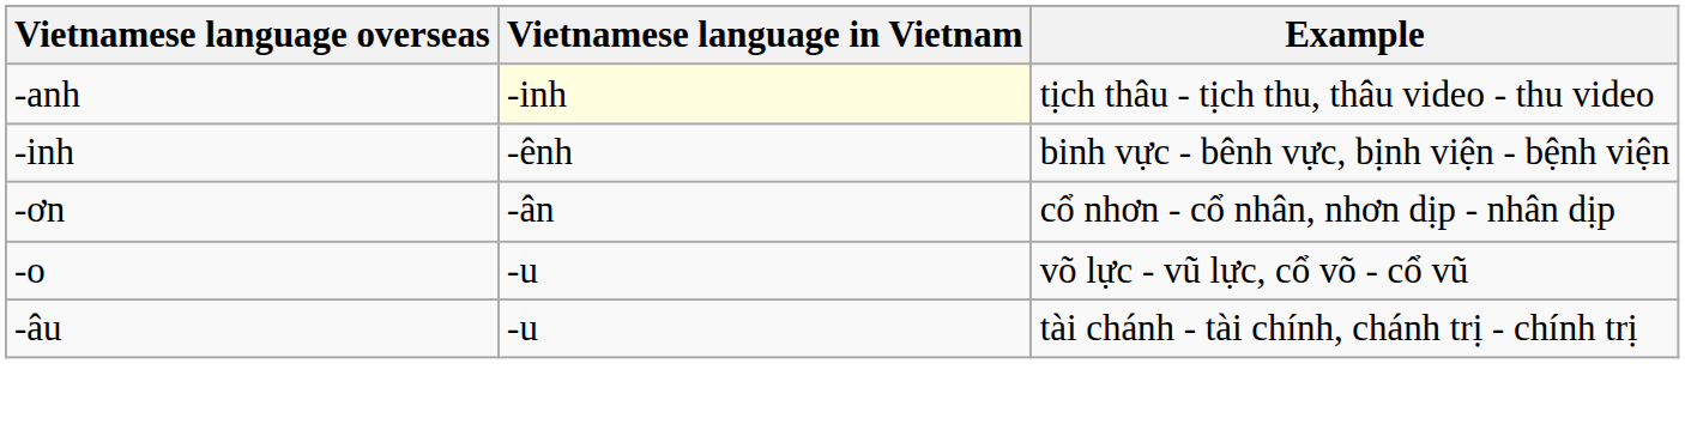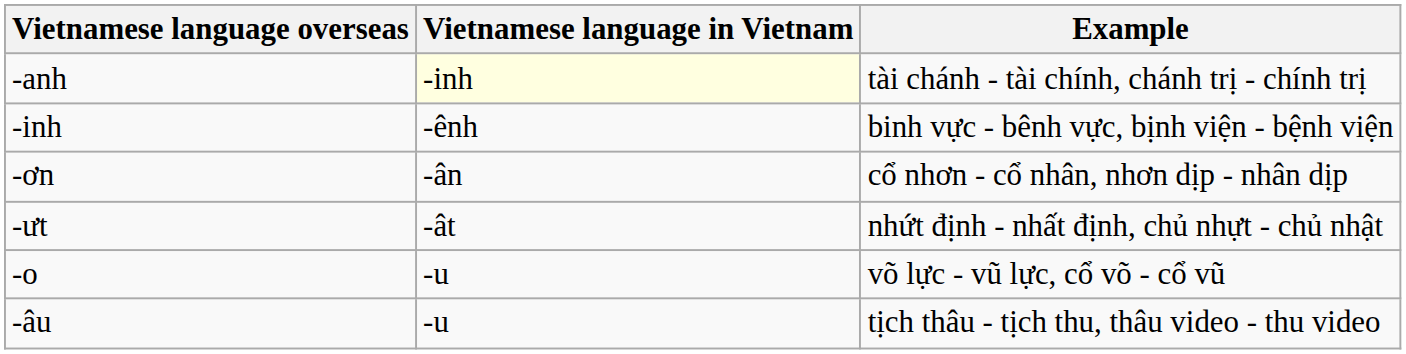-anh | Example: tịch thâu - tịch thu, thâu video - thu video -> tài chánh - tài chính, chánh trị - chính trị
+ row: -ưt | -ât | nhứt định - nhất định, chủ nhựt - chủ nhật
-âu | Example: tài chánh - tài chính, chánh trị - chính trị -> tịch thâu - tịch thu, thâu video - thu video
